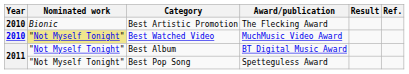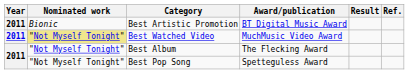Best Artistic Promotion | Year: 2010 -> 2011
Best Artistic Promotion | Award/publication: The Flecking Award -> BT Digital Music Award
Best Watched Video | Year: 2010 -> 2011
Best Album | Award/publication: BT Digital Music Award -> The Flecking Award
